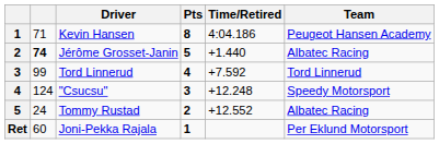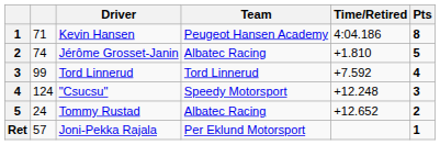columns swapped: Team <-> Pts
Jérôme Grosset-Janin | column 2: bold -> normal
Jérôme Grosset-Janin | Time/Retired: +1.440 -> +1.810
Tommy Rustad | Time/Retired: +12.552 -> +12.652
Joni-Pekka Rajala | column 2: 60 -> 57
